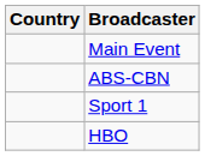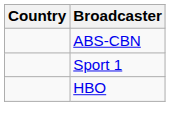- row: Main Event
